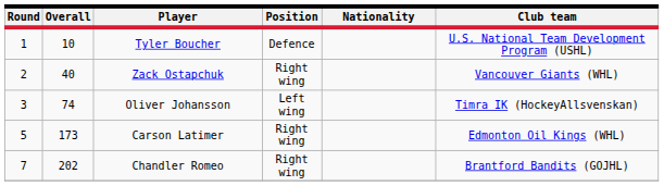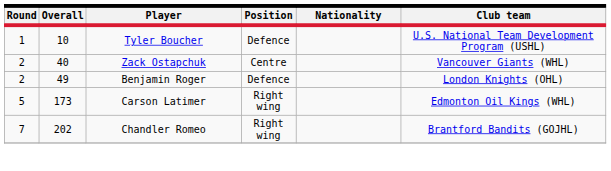Zack Ostapchuk | Position: Right wing -> Centre
+ row: 2 | 49 | Benjamin Roger | Defence | London Knights (OHL)
- row: 3 | 74 | Oliver Johansson | Left wing | Timra IK (HockeyAllsvenskan)
